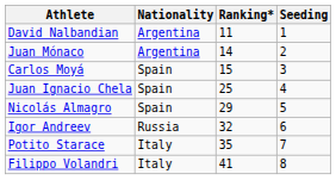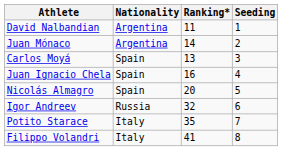Carlos Moyá | Ranking*: 15 -> 13
Juan Ignacio Chela | Ranking*: 25 -> 16
Nicolás Almagro | Ranking*: 29 -> 20
